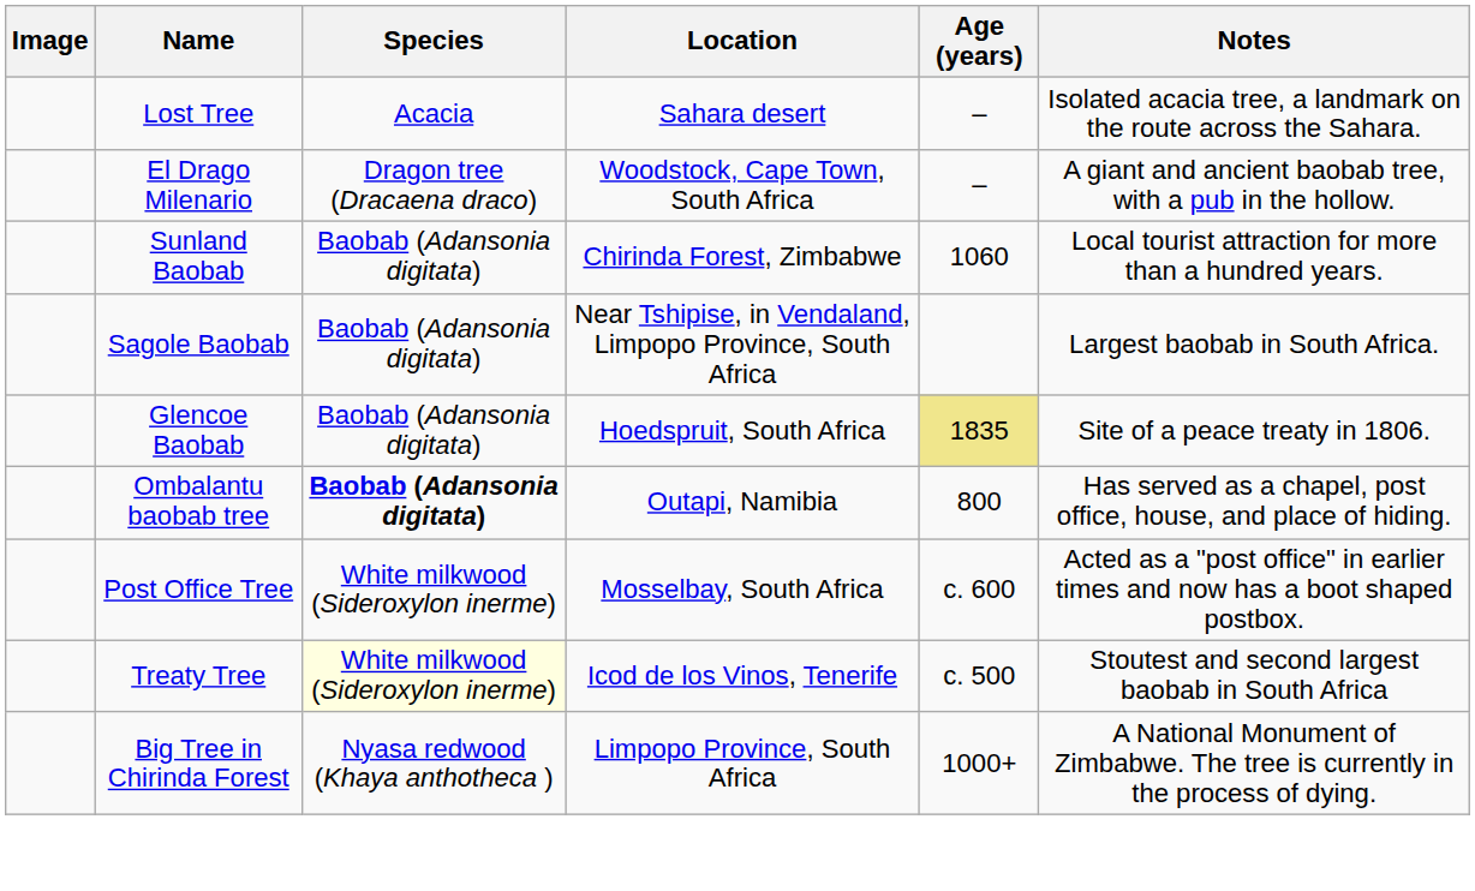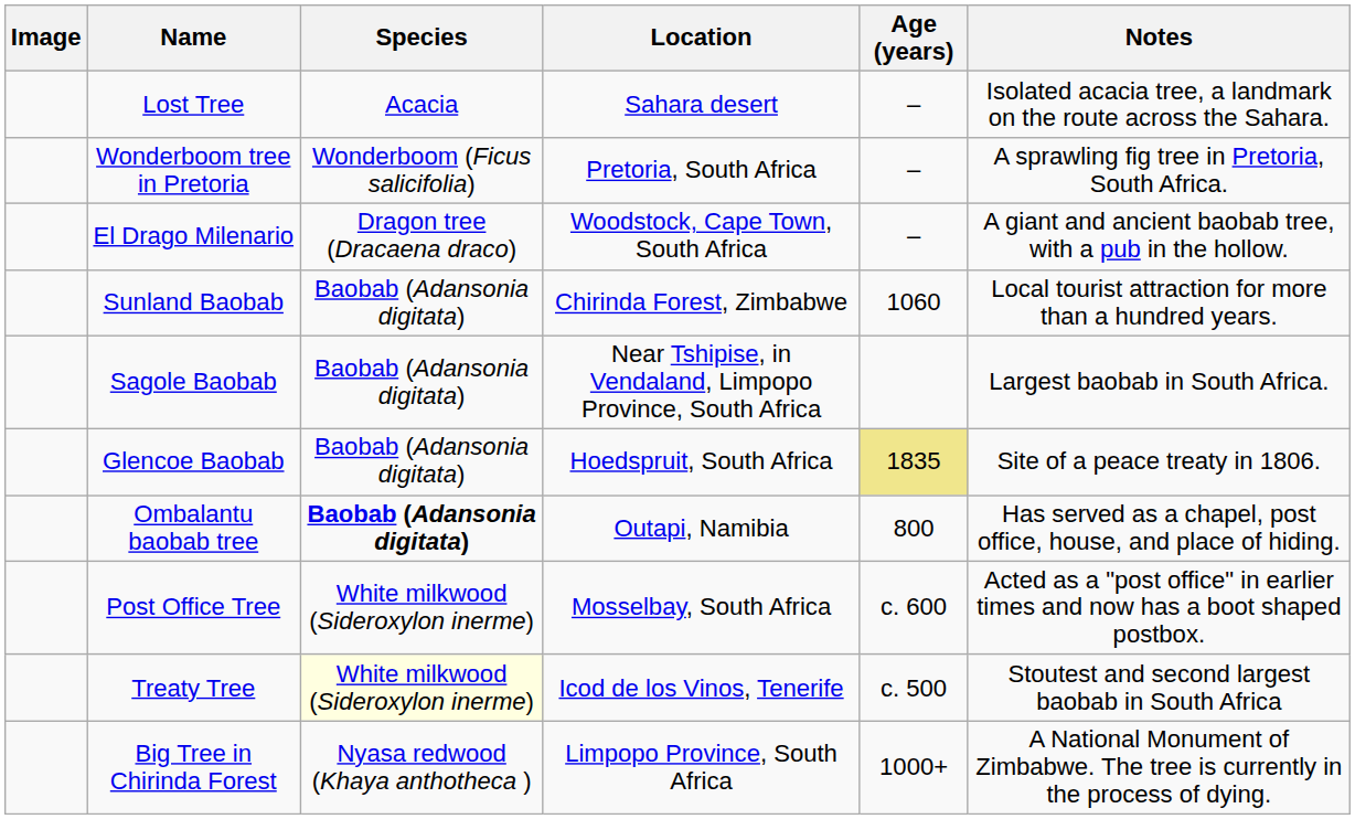+ row: Wonderboom tree in Pretoria | Wonderboom (Ficus salicifolia) | Pretoria, South Africa | – | A sprawling fig tree in Pretoria, South Africa.
